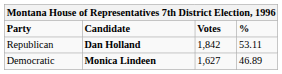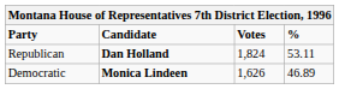Republican | Votes: 1,842 -> 1,824
Democratic | Votes: 1,627 -> 1,626
